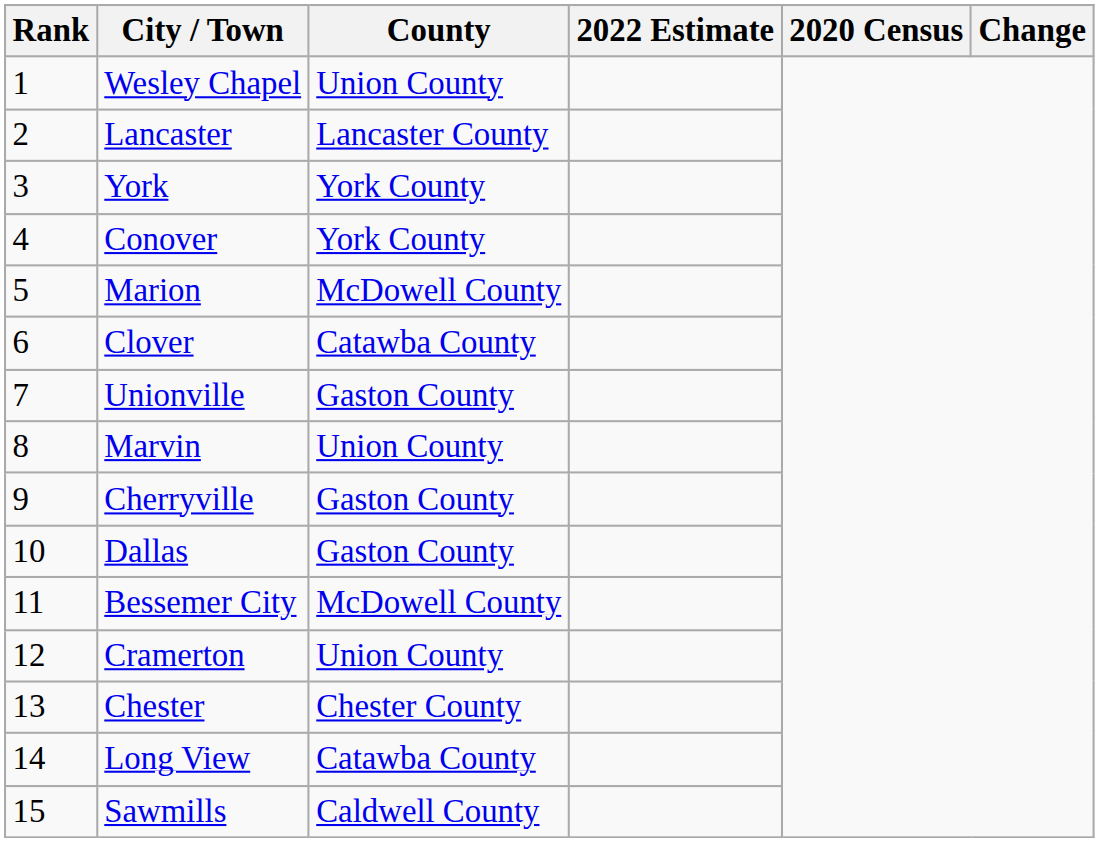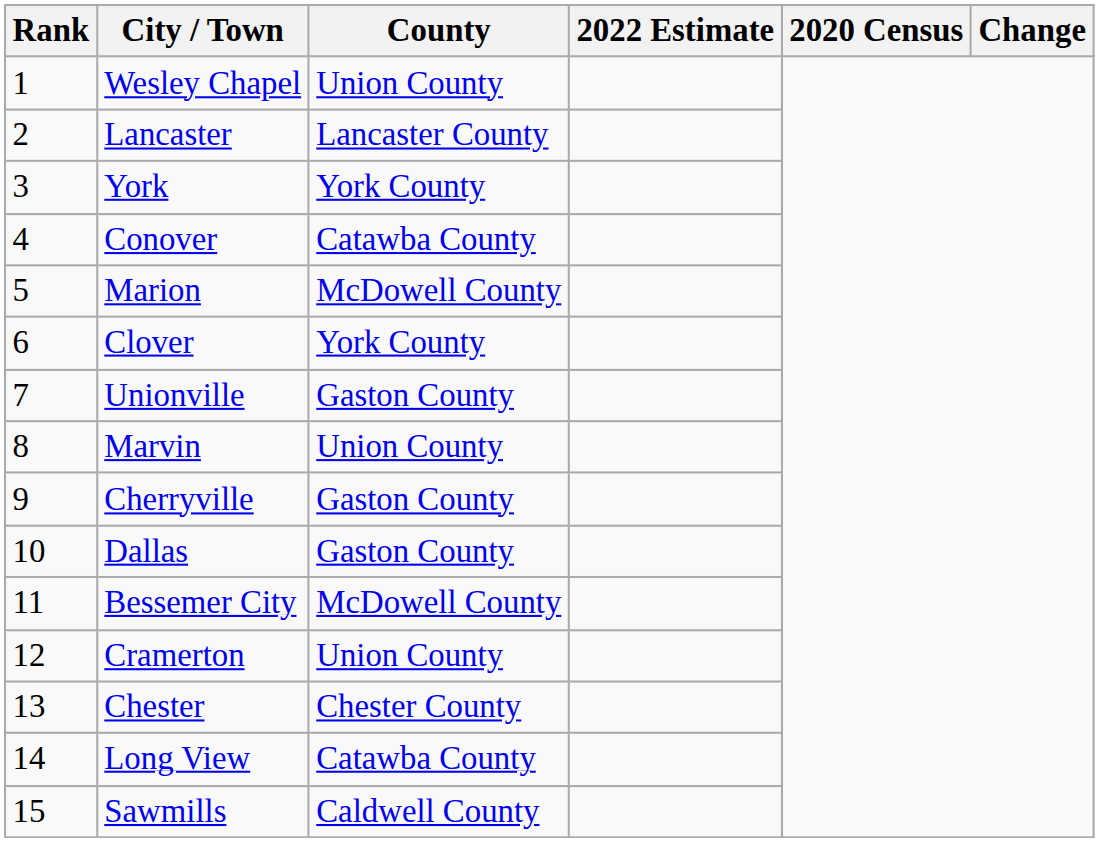Conover | County: York County -> Catawba County
Clover | County: Catawba County -> York County
